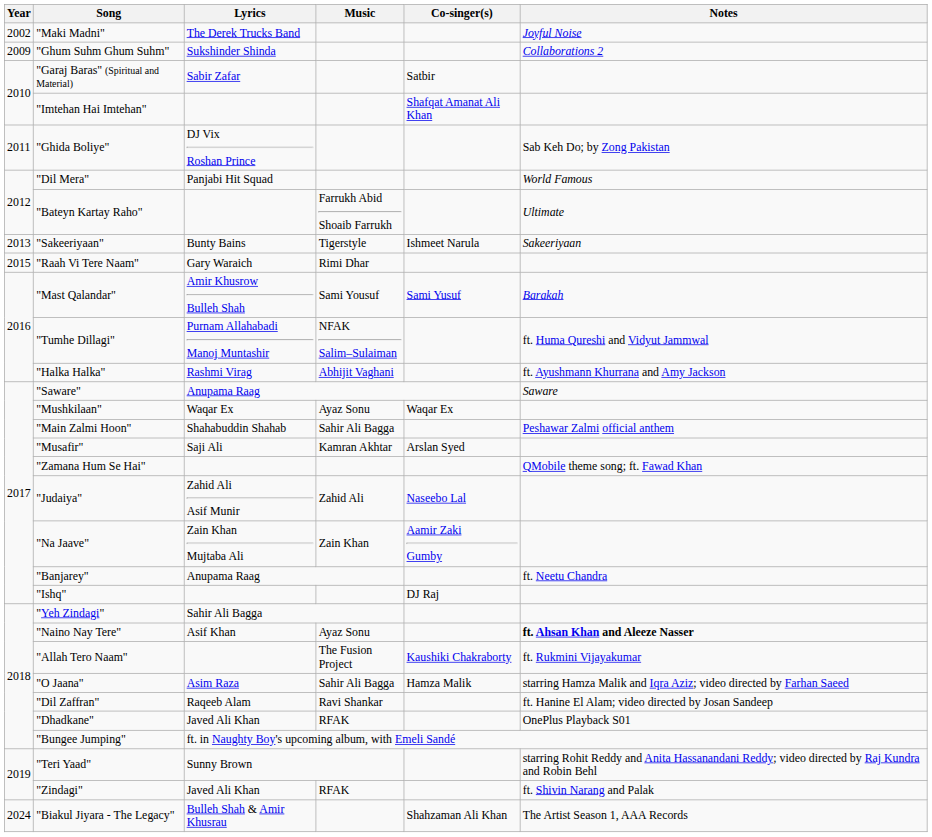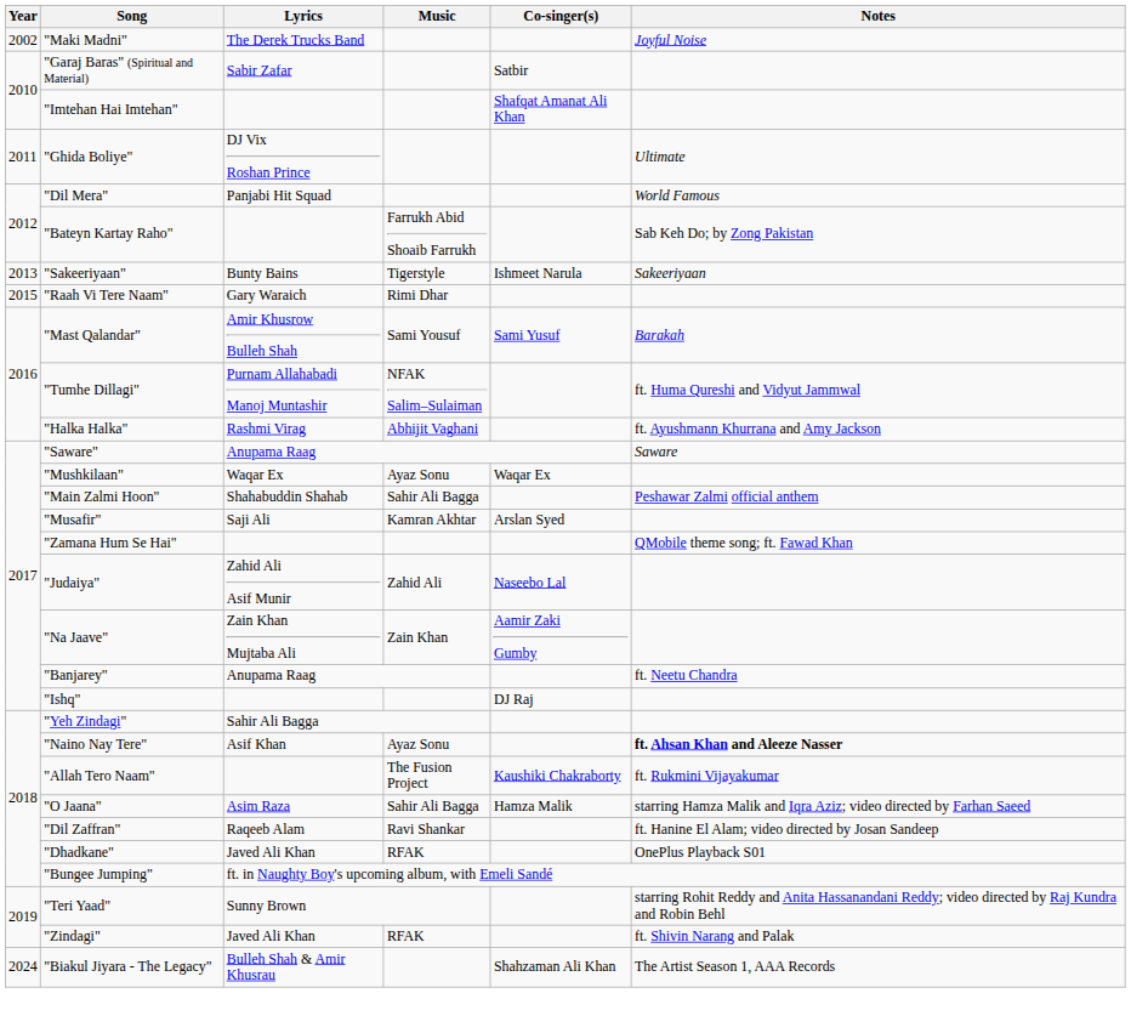- row: 2009 | "Ghum Suhm Ghum Suhm" | Sukshinder Shinda | Collaborations 2
"Ghida Boliye" | Notes: Sab Keh Do; by Zong Pakistan -> Ultimate
"Bateyn Kartay Raho" | Notes: Ultimate -> Sab Keh Do; by Zong Pakistan
